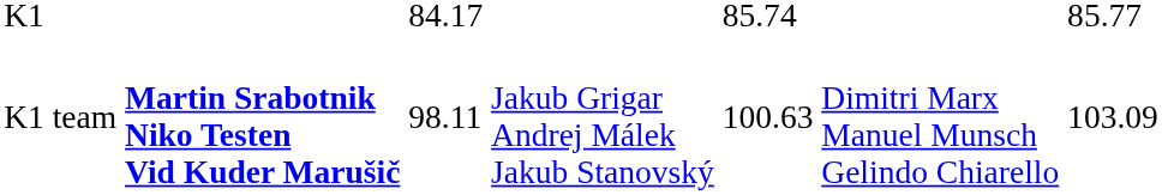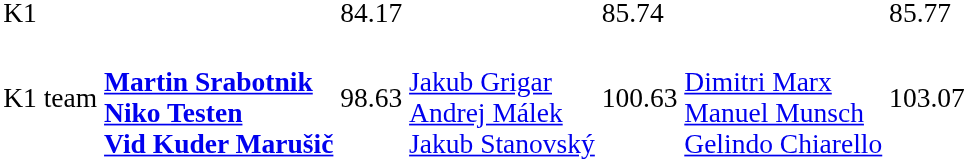K1 team | column 3: 98.11 -> 98.63
K1 team | column 7: 103.09 -> 103.07
